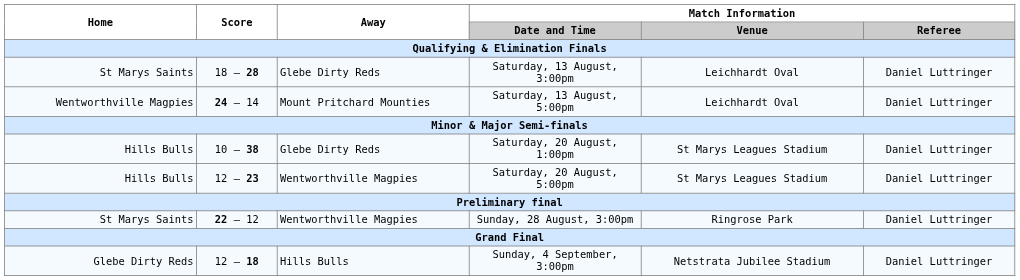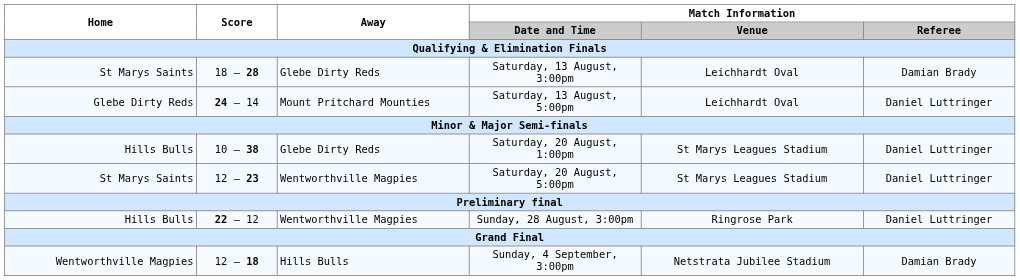Saturday, 13 August, 3:00pm | Match Information / Referee: Daniel Luttringer -> Damian Brady
Saturday, 13 August, 5:00pm | Home: Wentworthville Magpies -> Glebe Dirty Reds
Saturday, 20 August, 5:00pm | Home: Hills Bulls -> St Marys Saints
Sunday, 28 August, 3:00pm | Home: St Marys Saints -> Hills Bulls
Sunday, 4 September, 3:00pm | Home: Glebe Dirty Reds -> Wentworthville Magpies
Sunday, 4 September, 3:00pm | Match Information / Referee: Daniel Luttringer -> Damian Brady
